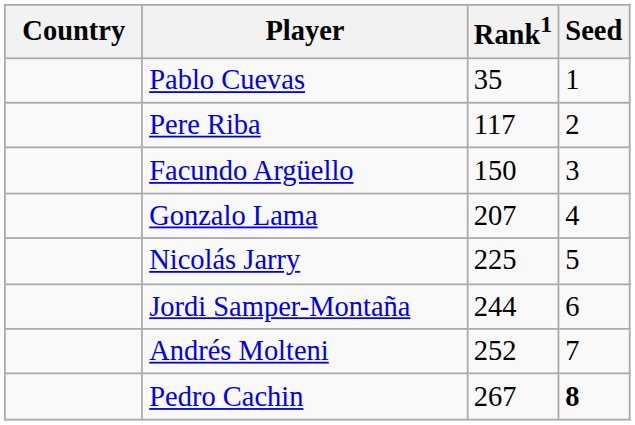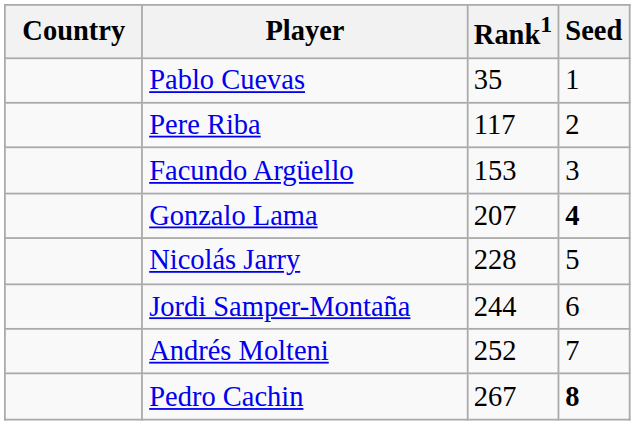Facundo Argüello | Rank1: 150 -> 153
Gonzalo Lama | Seed: normal -> bold
Nicolás Jarry | Rank1: 225 -> 228
